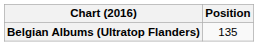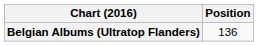Belgian Albums (Ultratop Flanders) | Position: 135 -> 136
